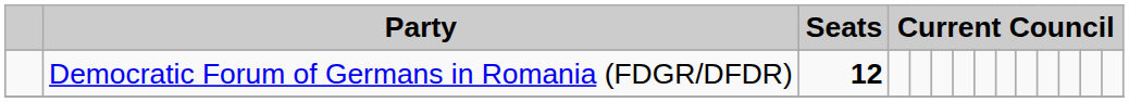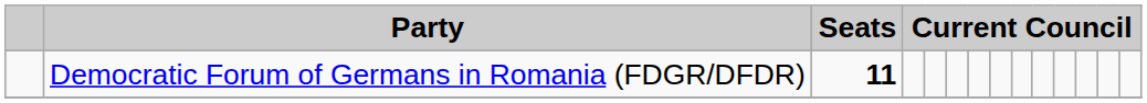Democratic Forum of Germans in Romania (FDGR/DFDR) | Seats: 12 -> 11
